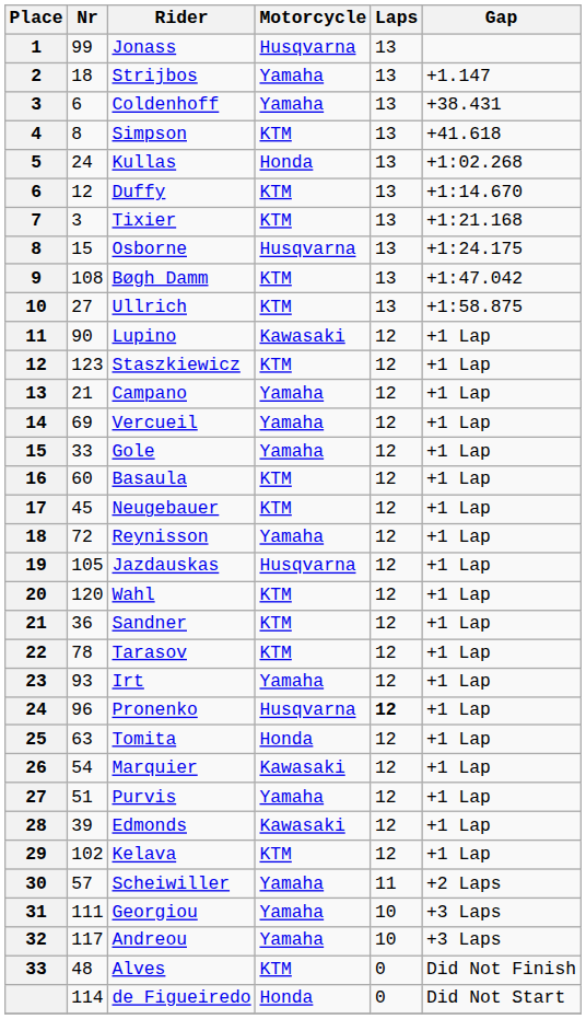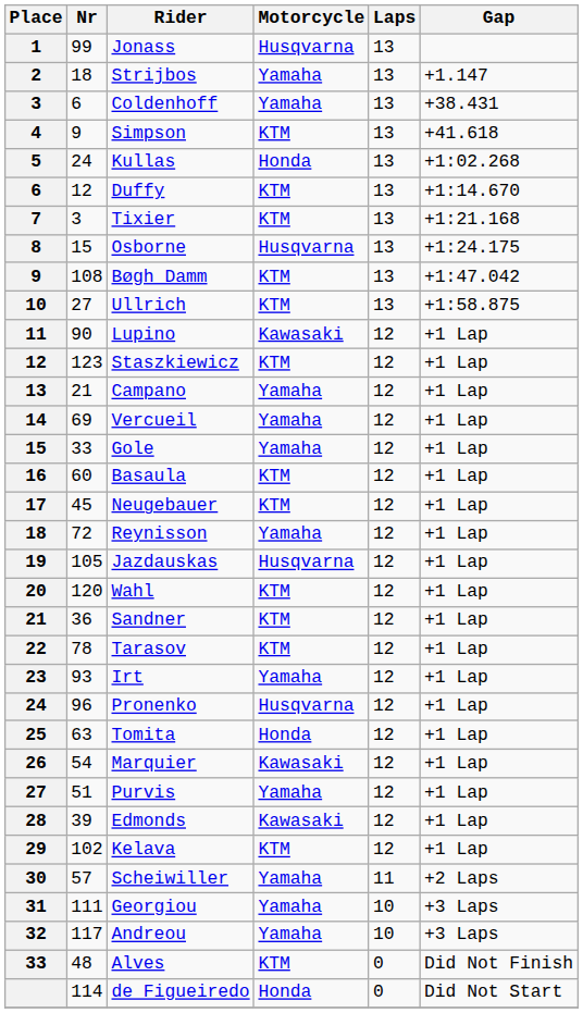Simpson | Nr: 8 -> 9
Pronenko | Laps: bold -> normal
